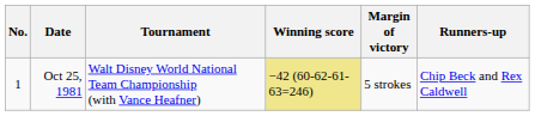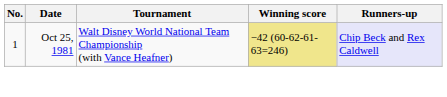- column: Margin of victory | 5 strokes
Oct 25, 1981 | Runners-up: no background -> lavender background
